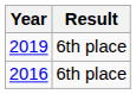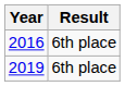rows swapped: 2016 <-> 2019
